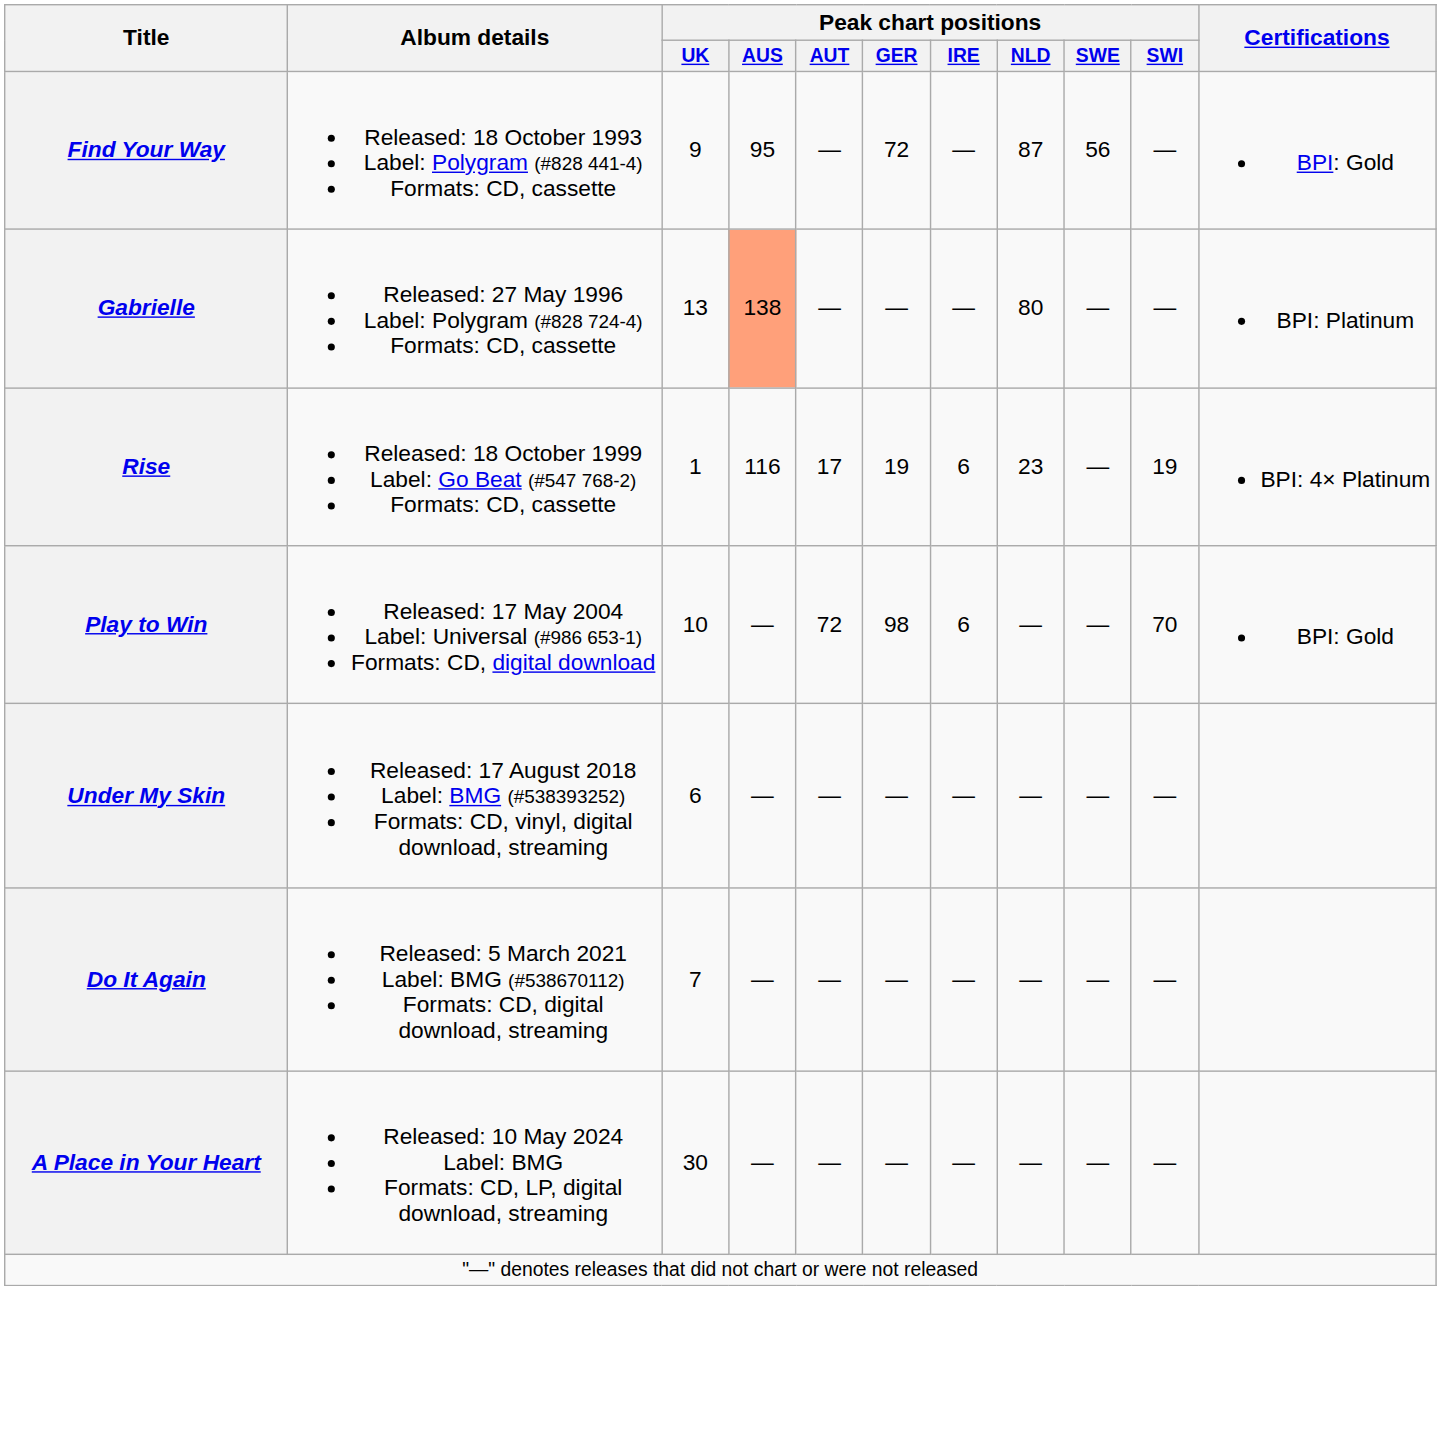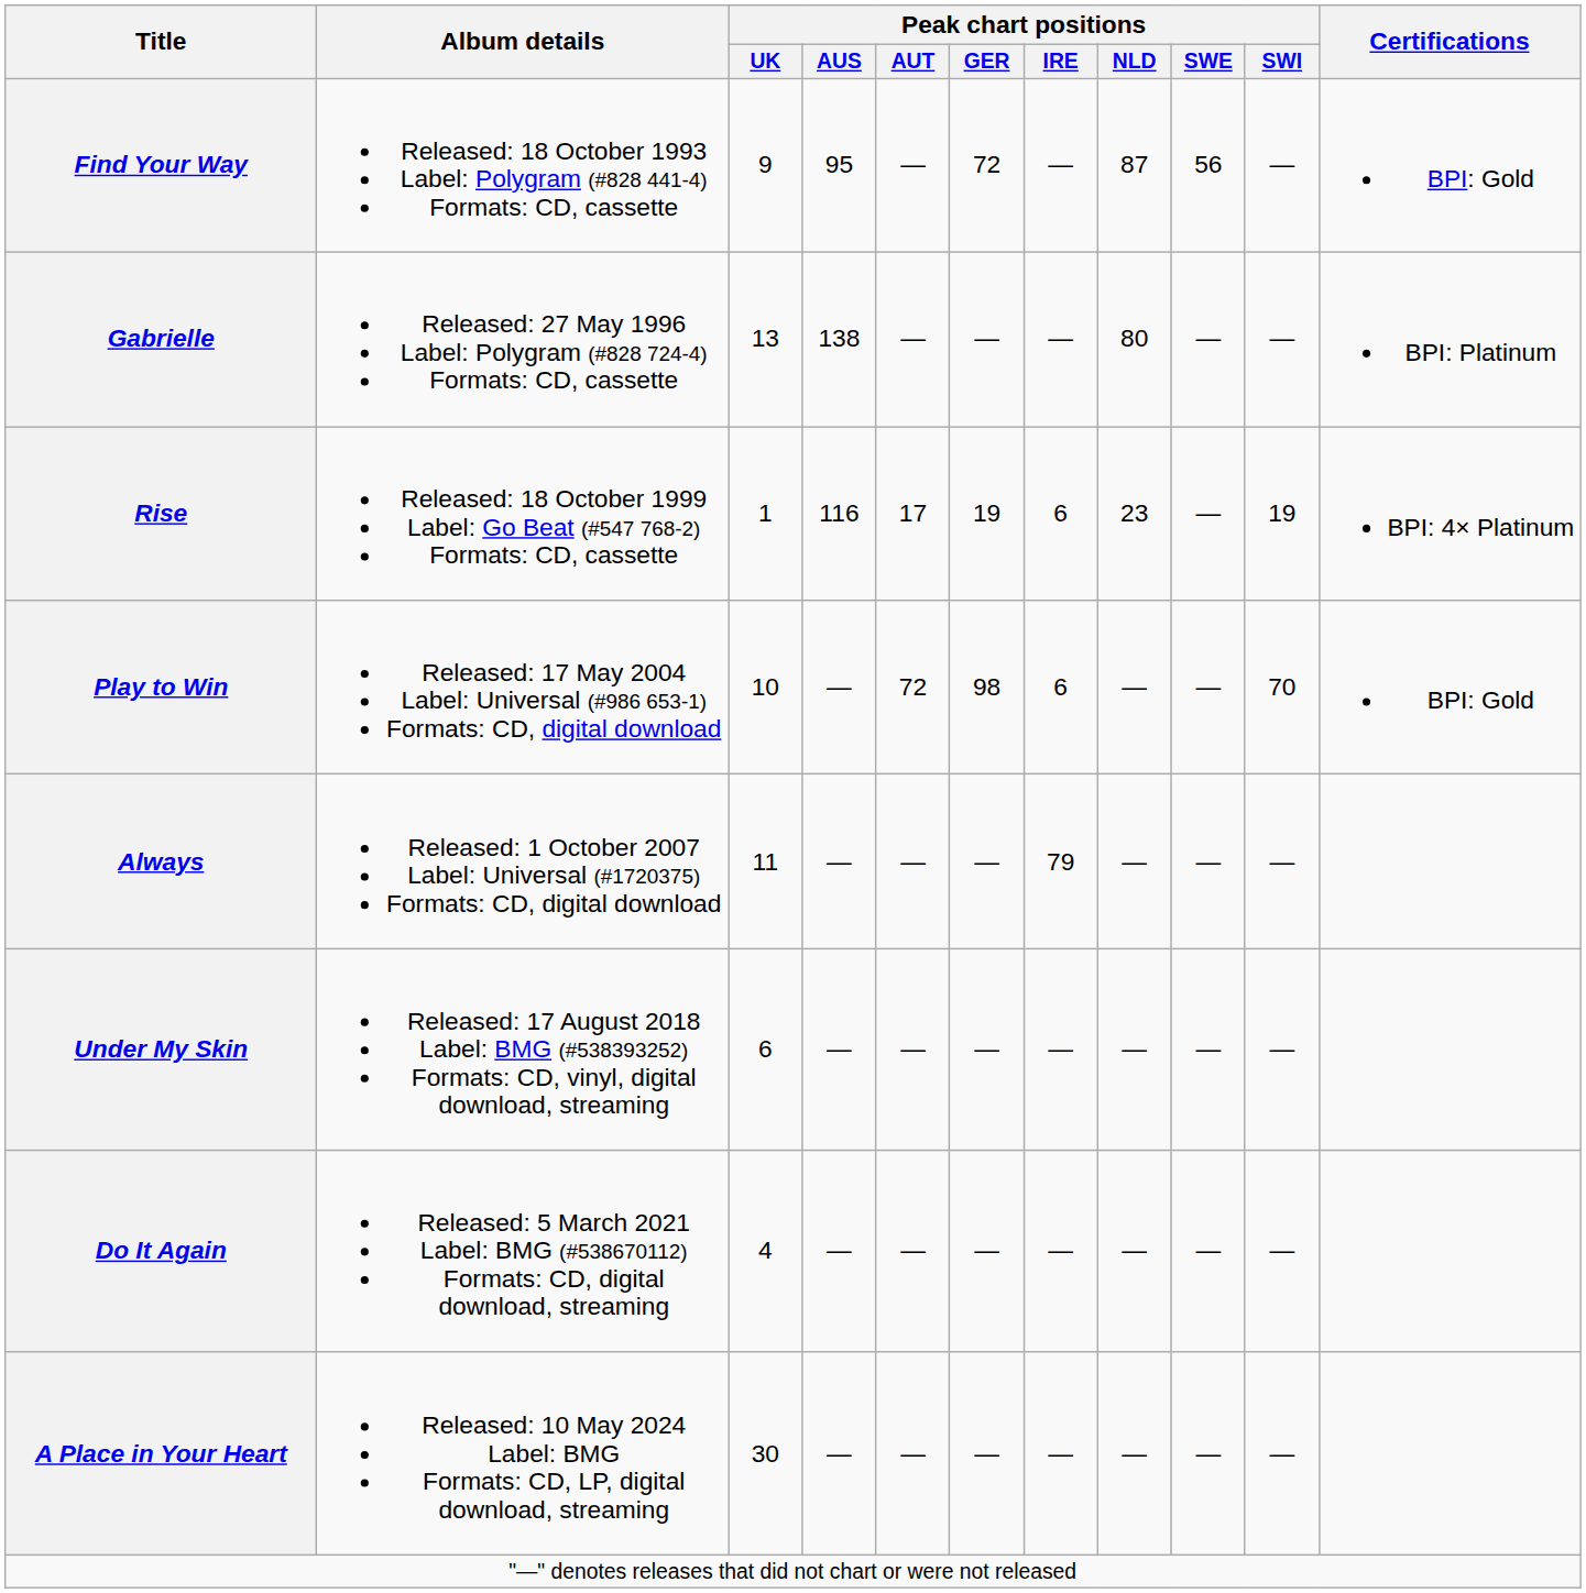Gabrielle | Peak chart positions / AUS: lightsalmon background -> no background
+ row: Always | Released: 1 October 2007 Label: Universal (#1720375) Formats: CD, digital download | 11 | — | — | — | 79 | — | — | —
Do It Again | Peak chart positions / UK: 7 -> 4
